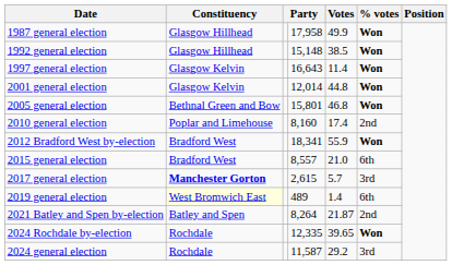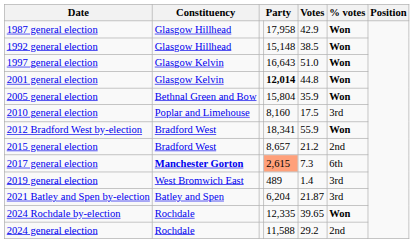1987 general election | Votes: 49.9 -> 42.9
1997 general election | Votes: 11.4 -> 51.0
2001 general election | column 4: normal -> bold
2005 general election | column 4: 15,801 -> 15,804
2005 general election | Votes: 46.8 -> 35.9
2010 general election | Votes: 17.4 -> 17.5
2010 general election | % votes: 2nd -> 3rd
2015 general election | column 4: 8,557 -> 8,657
2015 general election | Votes: 21.0 -> 21.2
2015 general election | % votes: 6th -> 2nd
2017 general election | column 4: no background -> lightsalmon background
2017 general election | Votes: 5.7 -> 7.3
2017 general election | % votes: 3rd -> 6th
2019 general election | Constituency: lightyellow background -> no background
2019 general election | % votes: 6th -> 3rd
2021 Batley and Spen by-election | column 4: 8,264 -> 6,204
2021 Batley and Spen by-election | % votes: 2nd -> 3rd
2024 general election | column 4: 11,587 -> 11,588
2024 general election | % votes: 3rd -> 2nd
